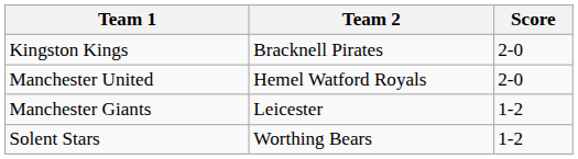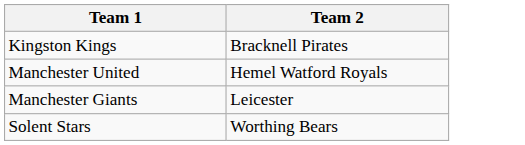- column: Score | 2-0 | 2-0 | 1-2 | 1-2
